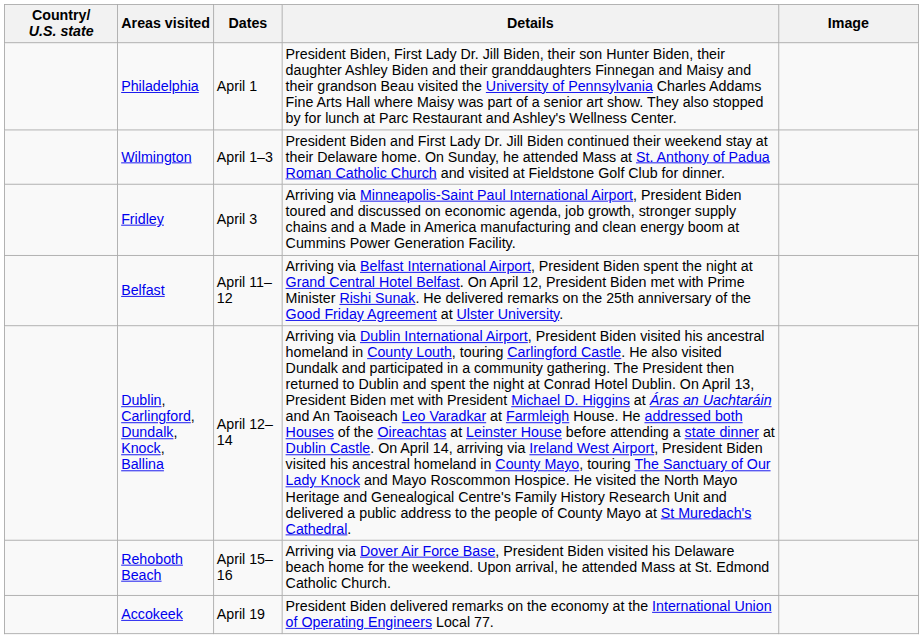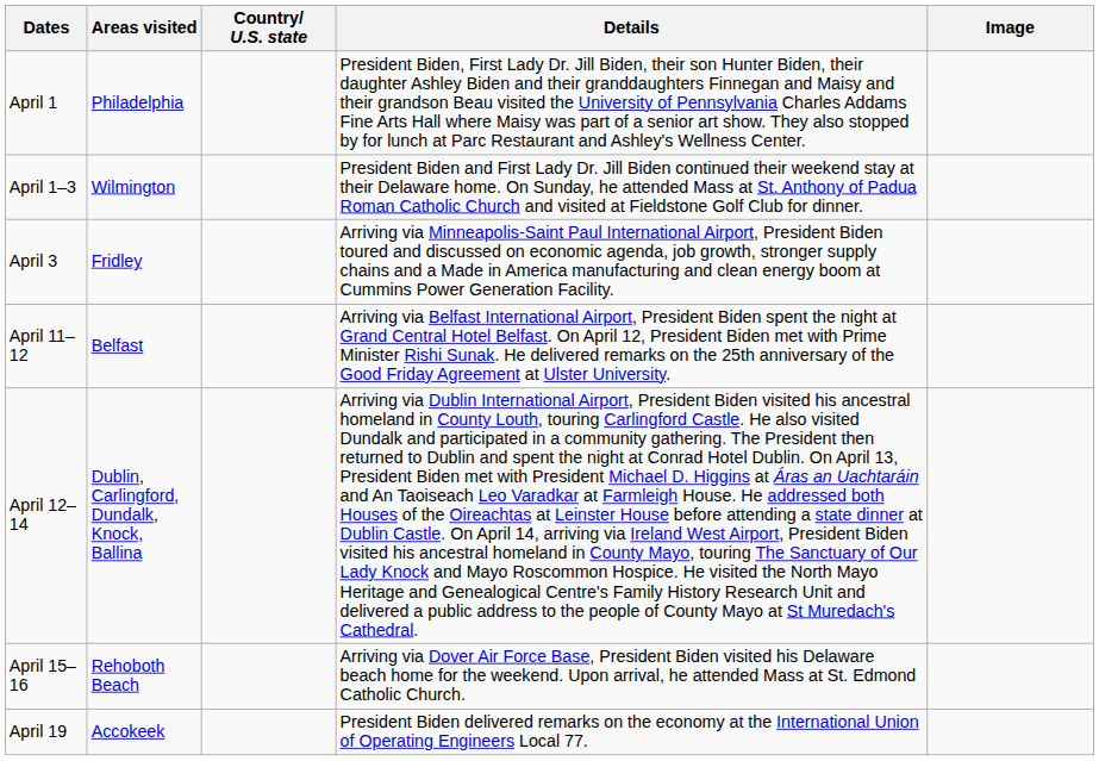columns swapped: Country/ U.S. state <-> Dates
